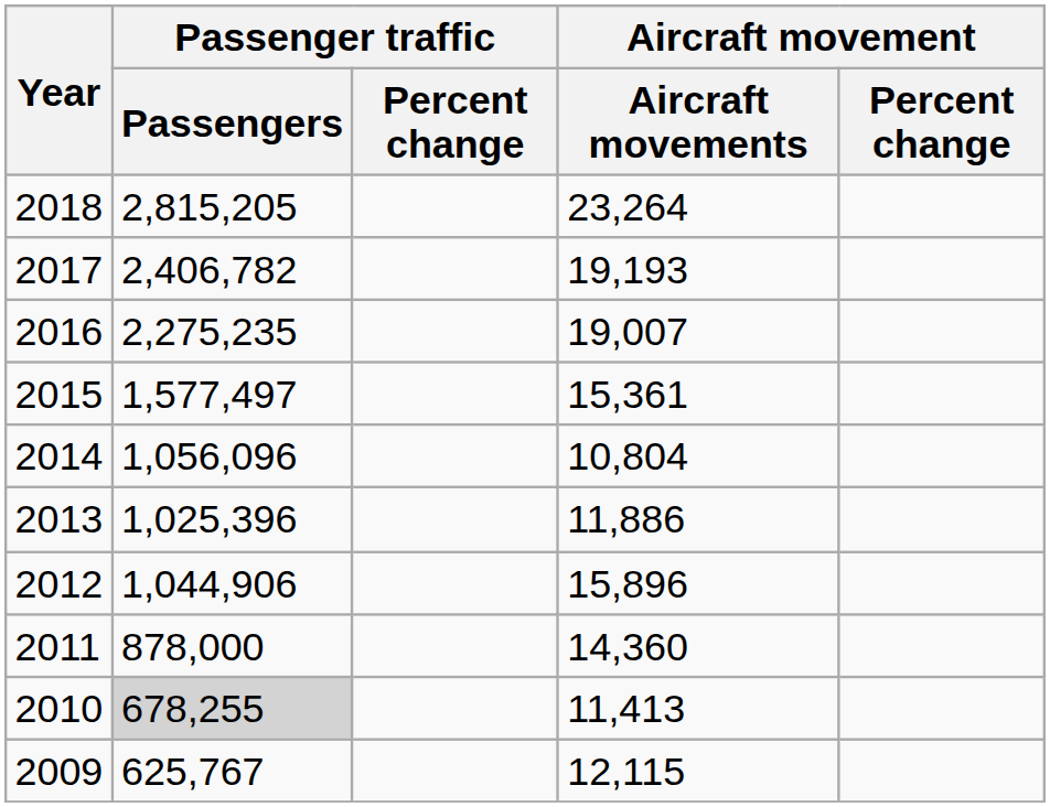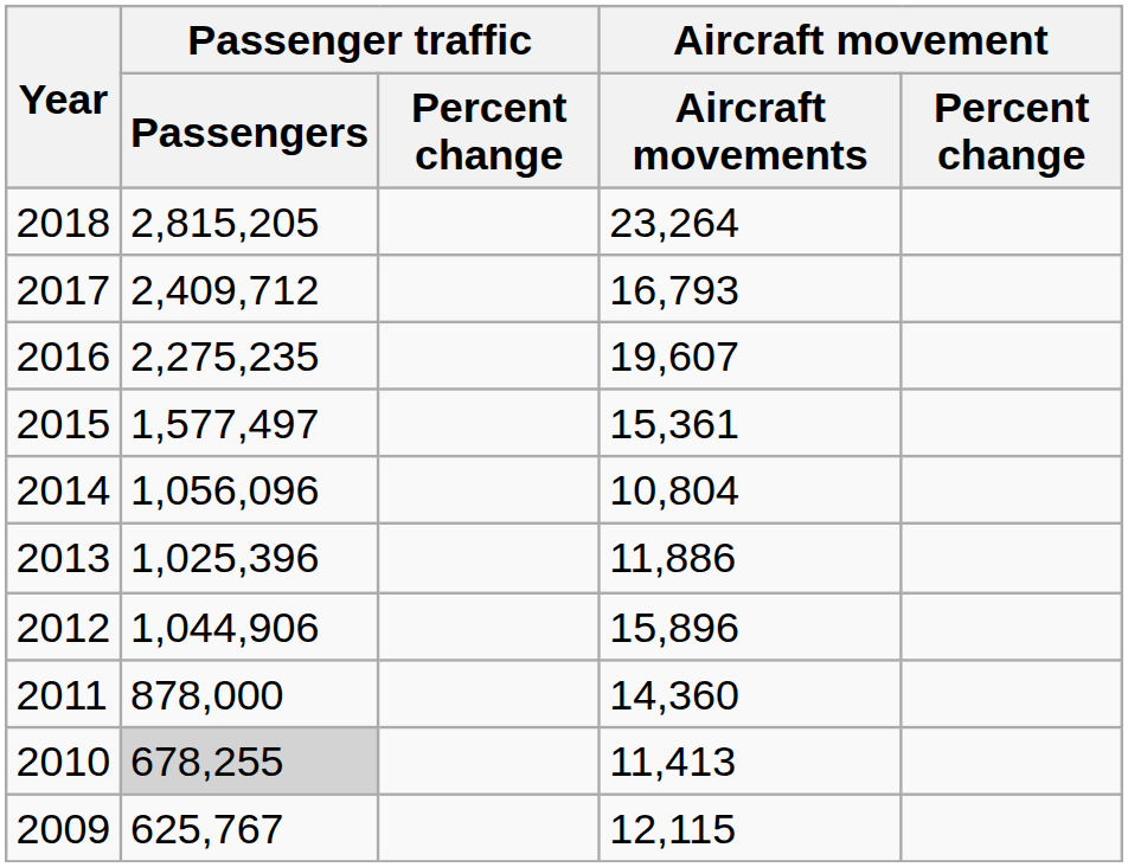2017 | Passenger traffic / Passengers: 2,406,782 -> 2,409,712
2017 | Aircraft movement / Aircraft movements: 19,193 -> 16,793
2016 | Aircraft movement / Aircraft movements: 19,007 -> 19,607
